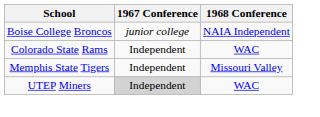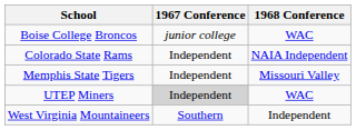Boise College Broncos | 1968 Conference: NAIA Independent -> WAC
Colorado State Rams | 1968 Conference: WAC -> NAIA Independent
+ row: West Virginia Mountaineers | Southern | Independent
